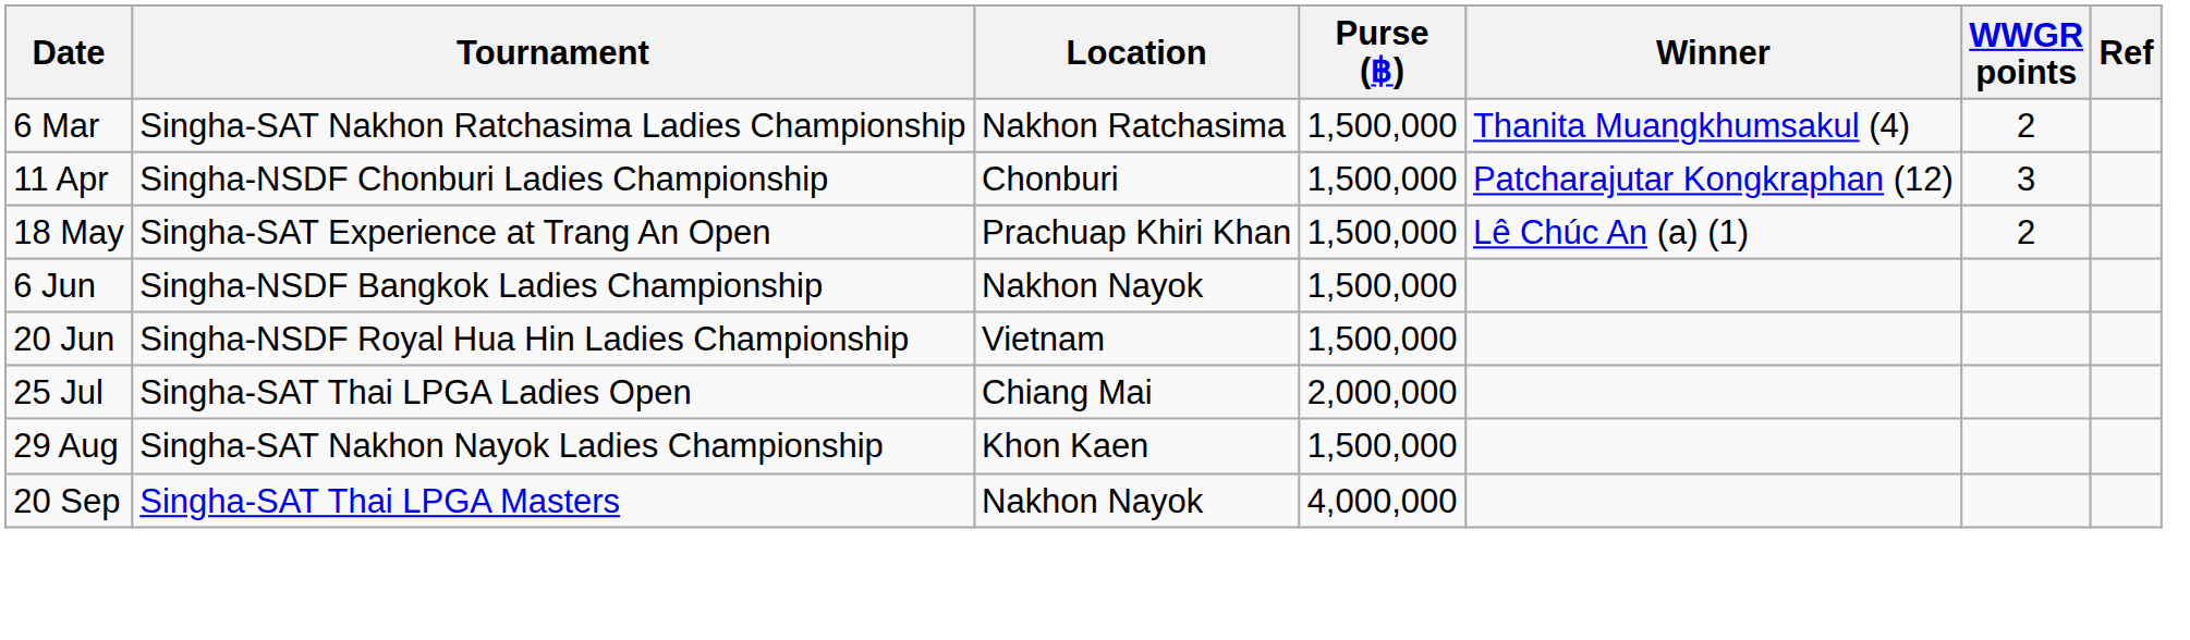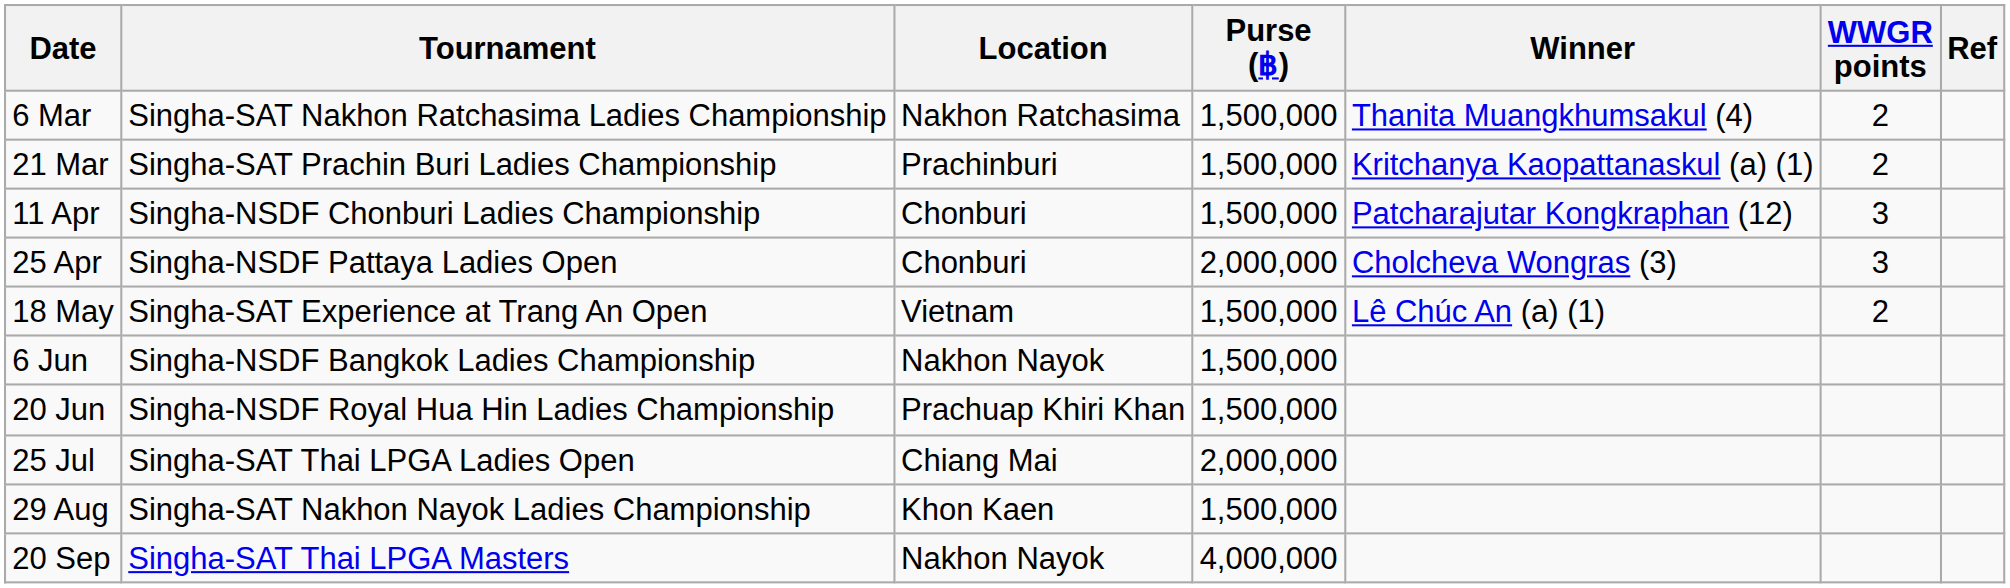+ row: 21 Mar | Singha-SAT Prachin Buri Ladies Championship | Prachinburi | 1,500,000 | Kritchanya Kaopattanaskul (a) (1) | 2
+ row: 25 Apr | Singha-NSDF Pattaya Ladies Open | Chonburi | 2,000,000 | Cholcheva Wongras (3) | 3
18 May | Location: Prachuap Khiri Khan -> Vietnam
20 Jun | Location: Vietnam -> Prachuap Khiri Khan
